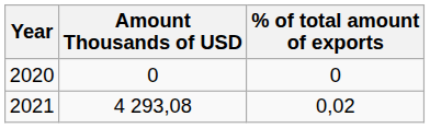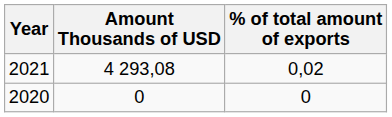rows swapped: 2020 <-> 2021
